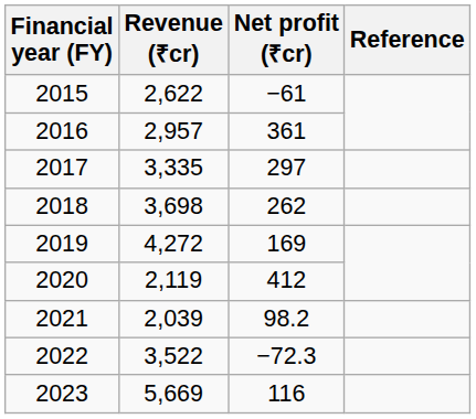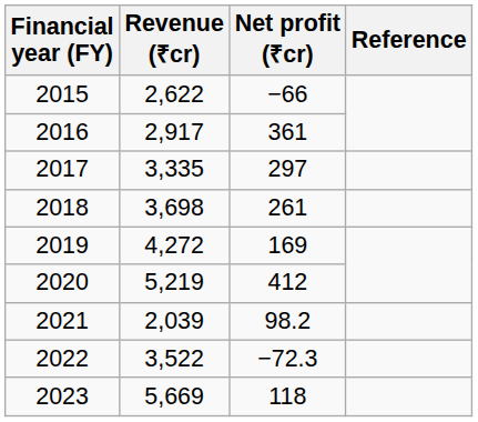2015 | Net profit (₹cr): −61 -> −66
2016 | Revenue (₹cr): 2,957 -> 2,917
2018 | Net profit (₹cr): 262 -> 261
2020 | Revenue (₹cr): 2,119 -> 5,219
2023 | Net profit (₹cr): 116 -> 118
